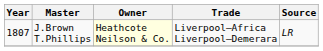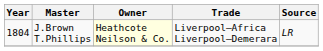J.Brown T.Phillips | Year: 1807 -> 1804
